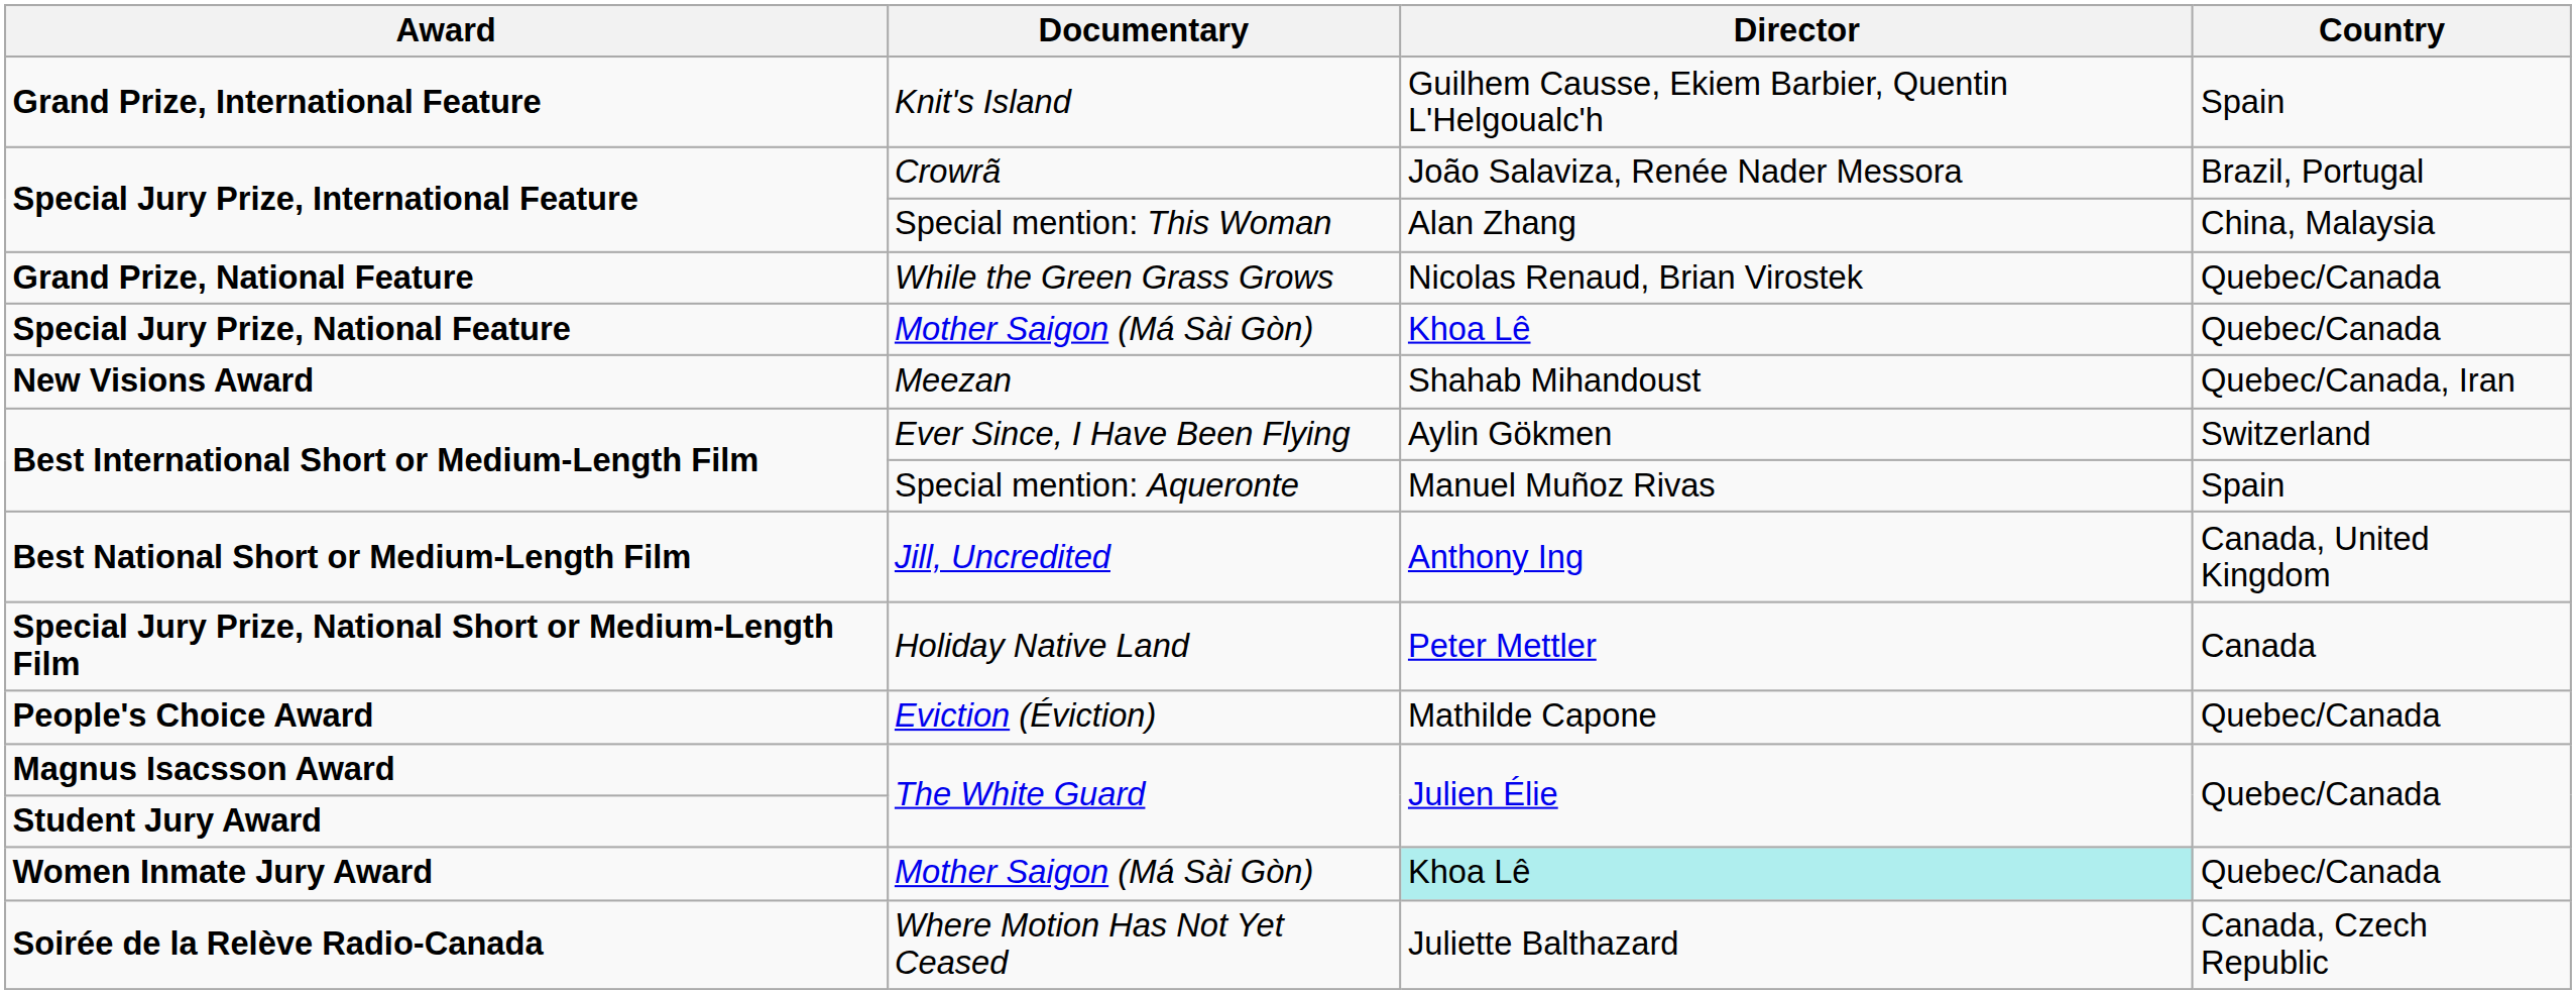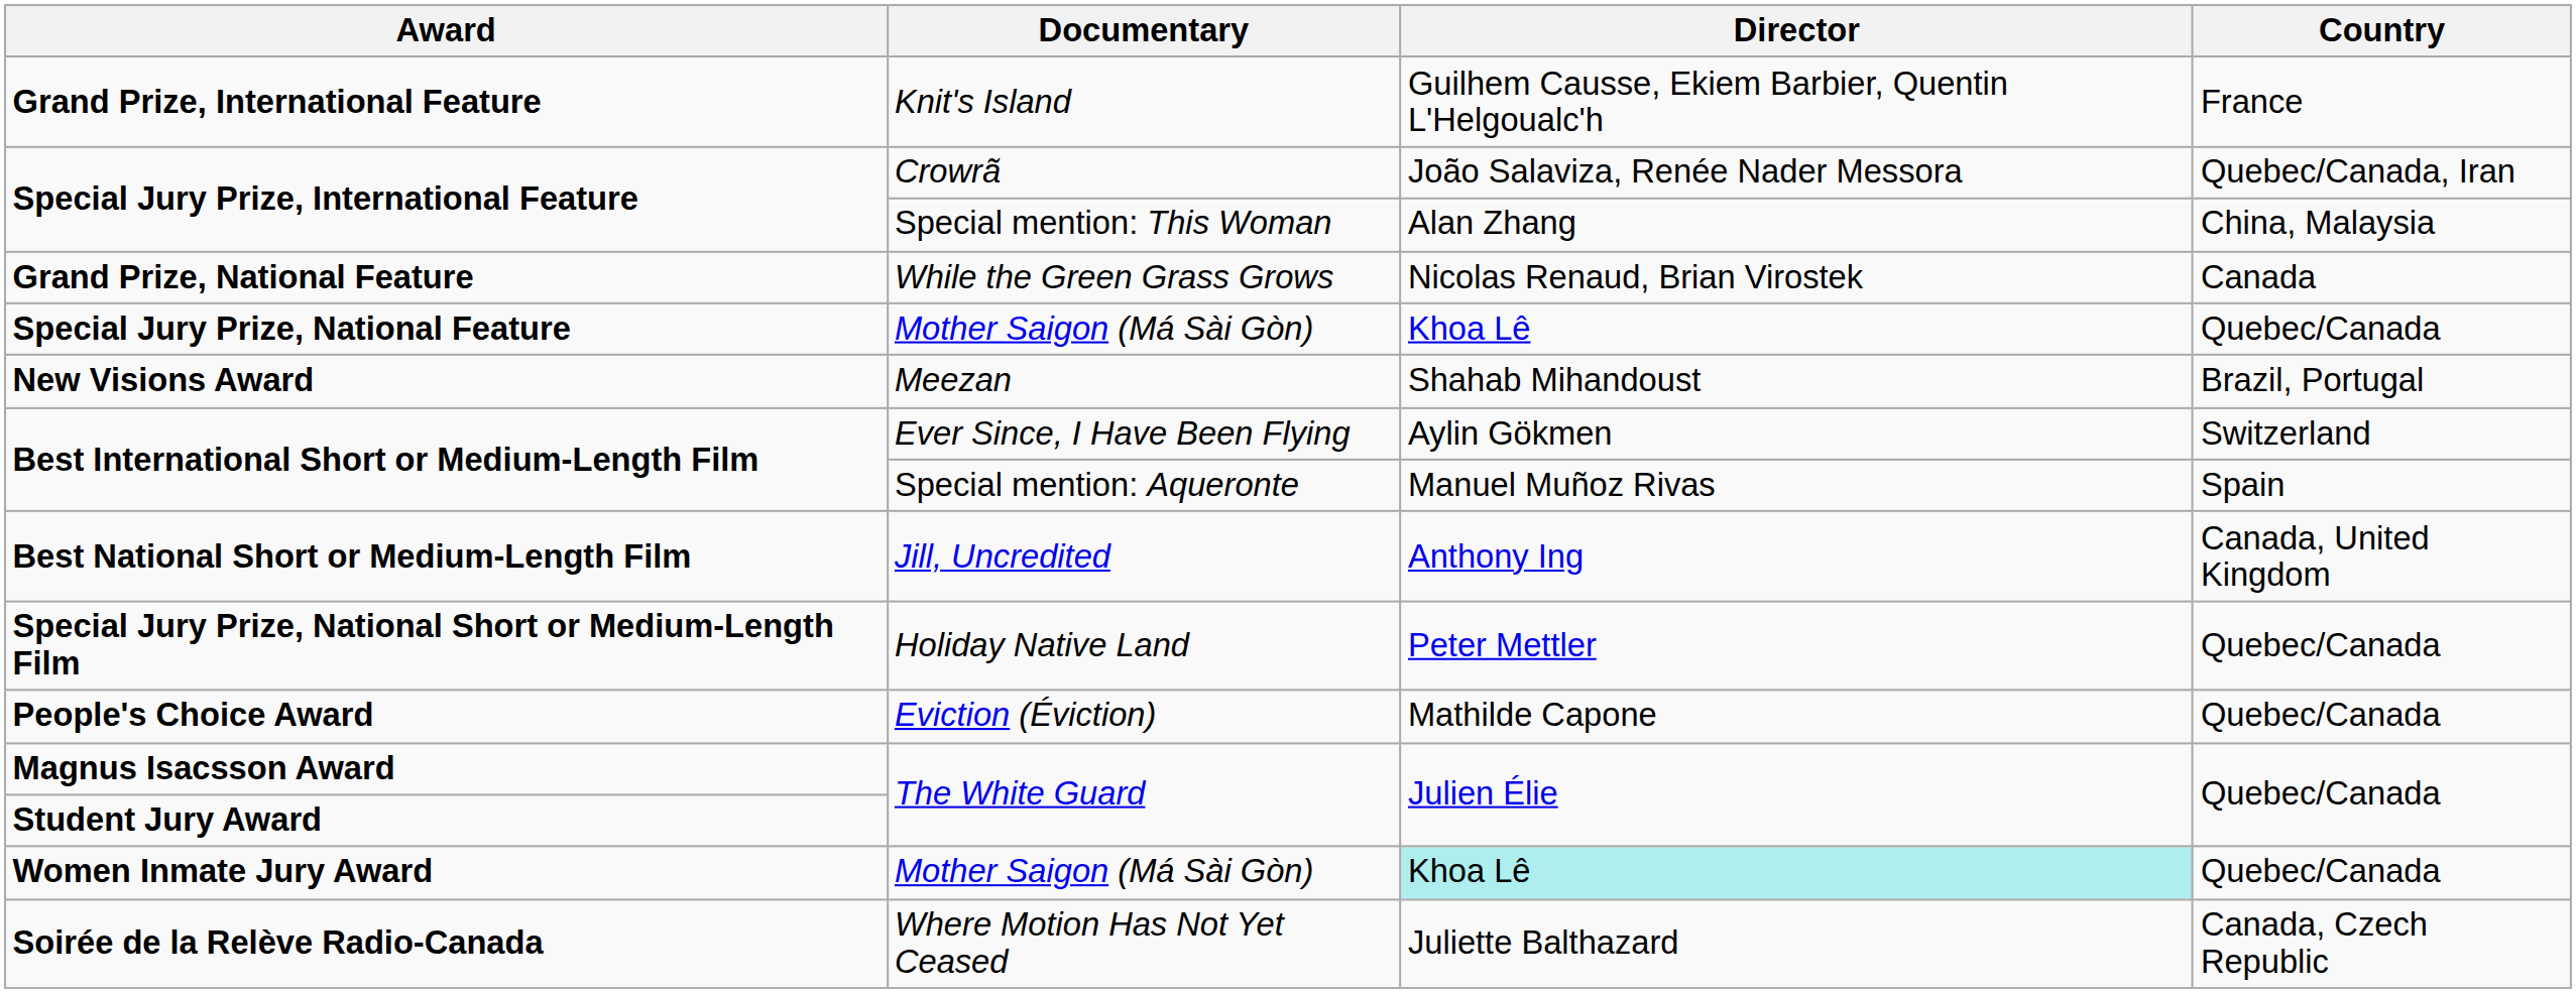Grand Prize, International Feature | Country: Spain -> France
Special Jury Prize, International Feature / Crowrã | Country: Brazil, Portugal -> Quebec/Canada, Iran
Grand Prize, National Feature | Country: Quebec/Canada -> Canada
New Visions Award | Country: Quebec/Canada, Iran -> Brazil, Portugal
Special Jury Prize, National Short or Medium-Length Film | Country: Canada -> Quebec/Canada
